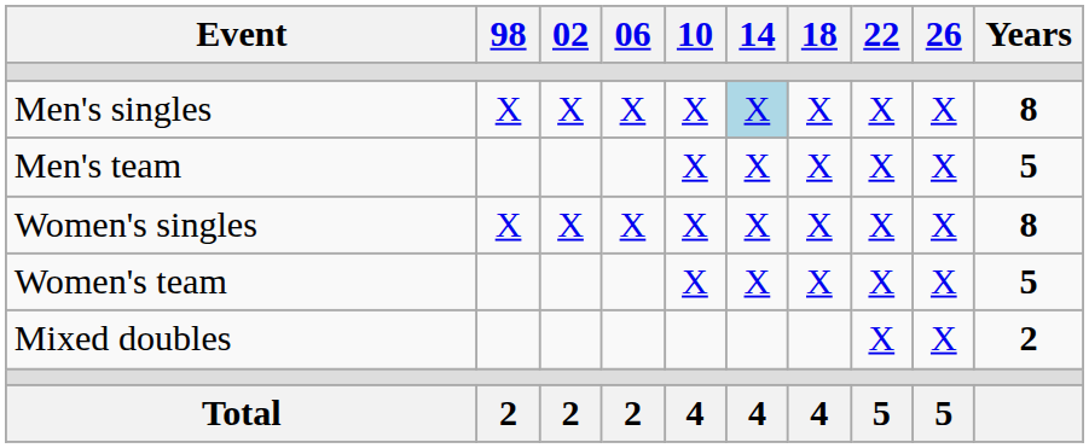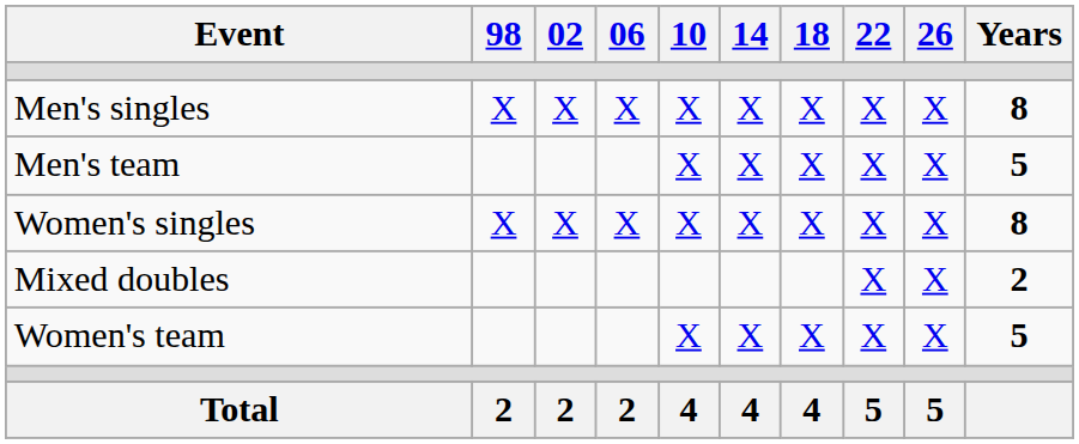Men's singles | 14: lightblue background -> no background
rows swapped: Women's team <-> Mixed doubles
